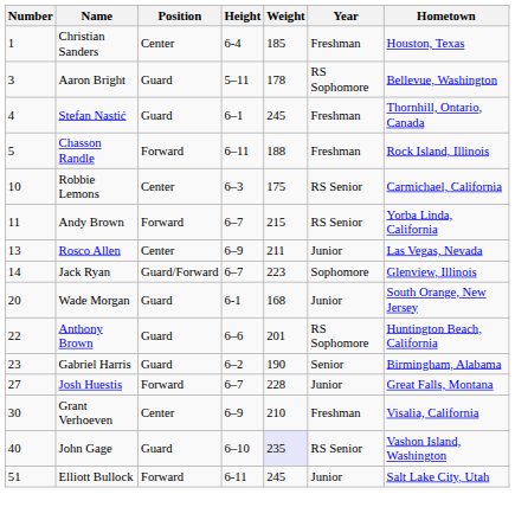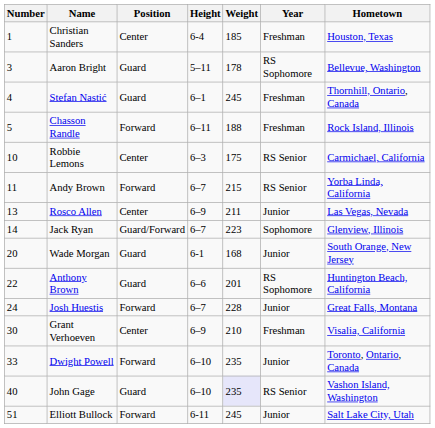- row: 23 | Gabriel Harris | Guard | 6–2 | 190 | Senior | Birmingham, Alabama
Josh Huestis | Number: 27 -> 24
+ row: 33 | Dwight Powell | Forward | 6–10 | 235 | Junior | Toronto, Ontario, Canada
